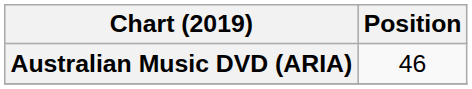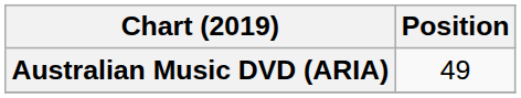Australian Music DVD (ARIA) | Position: 46 -> 49
